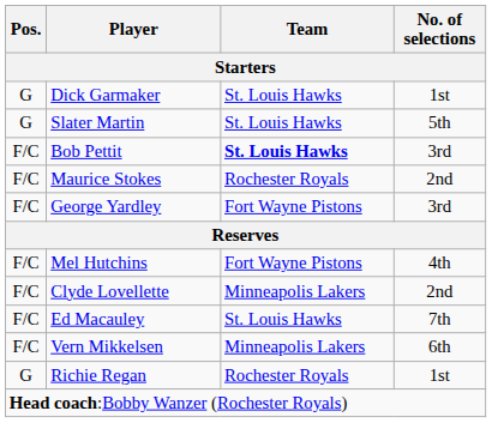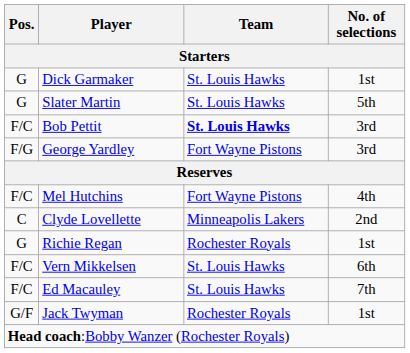- row: F/C | Maurice Stokes | Rochester Royals | 2nd
George Yardley | Pos.: F/C -> F/G
Clyde Lovellette | Pos.: F/C -> C
rows swapped: Ed Macauley <-> Richie Regan
Vern Mikkelsen | Team: Minneapolis Lakers -> St. Louis Hawks
+ row: G/F | Jack Twyman | Rochester Royals | 1st
